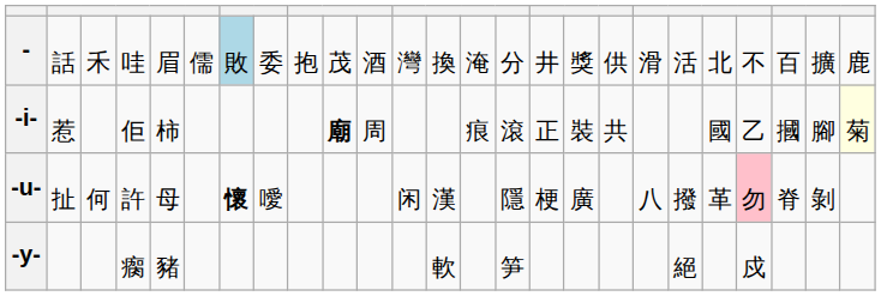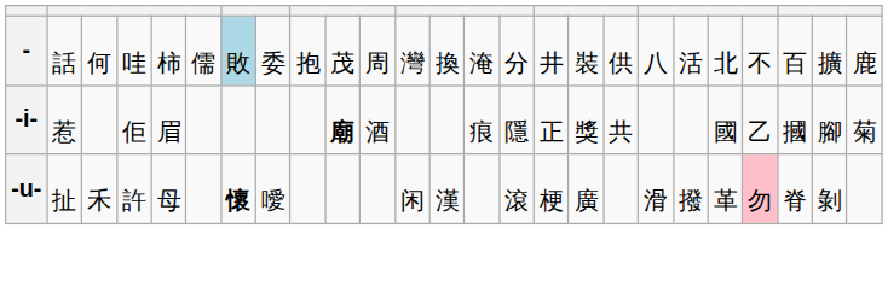- | column 3: 禾 -> 何
- | column 5: 眉 -> 柿
- | column 11: 酒 -> 周
- | column 17: 獎 -> 裝
- | column 19: 滑 -> 八
-i- | column 5: 柿 -> 眉
-i- | column 11: 周 -> 酒
-i- | column 15: 滾 -> 隱
-i- | column 17: 裝 -> 獎
-i- | column 25: lightyellow background -> no background
-u- | column 3: 何 -> 禾
-u- | column 15: 隱 -> 滾
-u- | column 19: 八 -> 滑
- row: -y- | 瘸 | 豬 | 軟 | 笋 | 絕 | 戍
